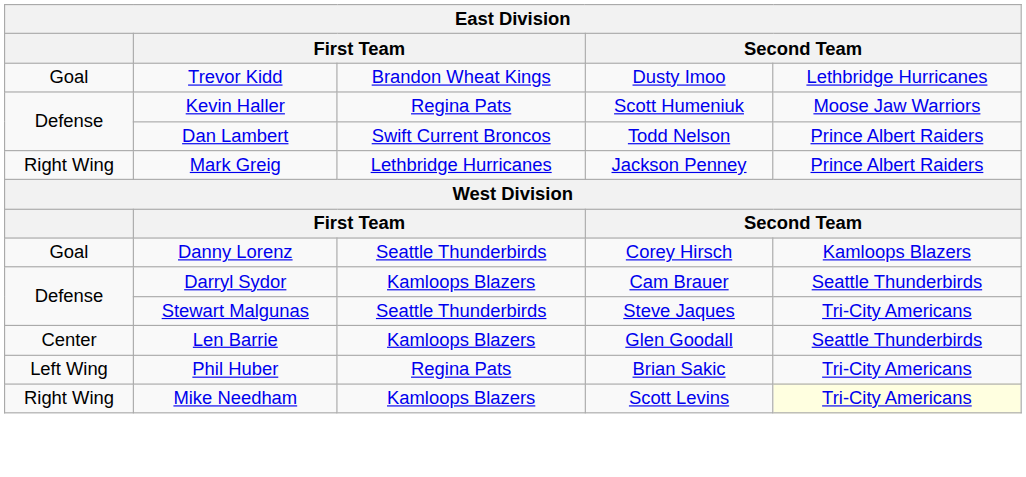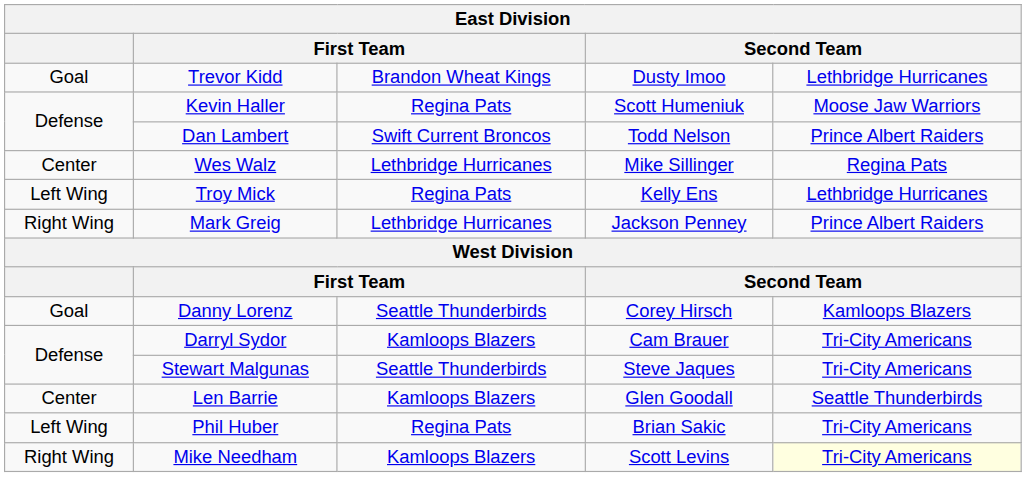+ row: Center | Wes Walz | Lethbridge Hurricanes | Mike Sillinger | Regina Pats
+ row: Left Wing | Troy Mick | Regina Pats | Kelly Ens | Lethbridge Hurricanes
Darryl Sydor | column 5: Seattle Thunderbirds -> Tri-City Americans
